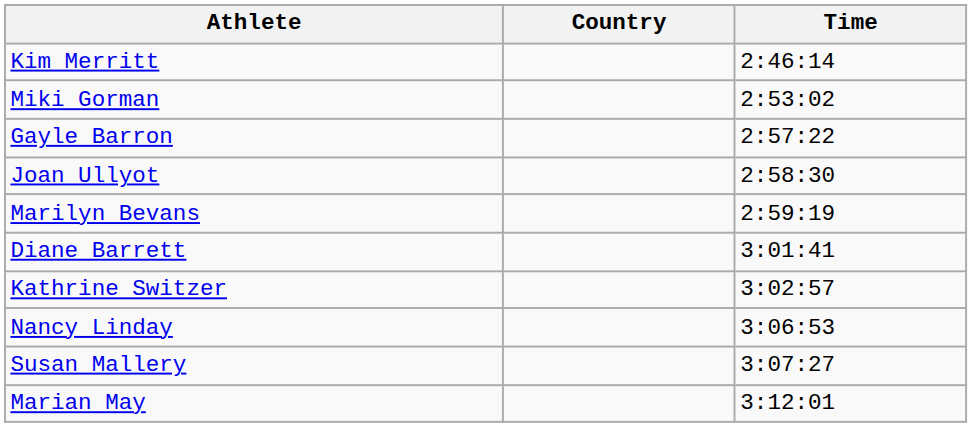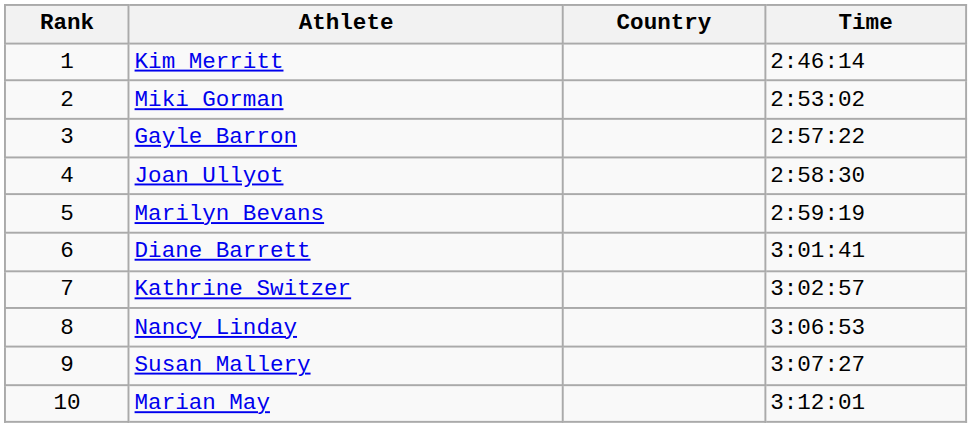+ column: Rank | 1 | 2 | 3 | 4 | 5 | 6 | 7 | 8 | 9 | 10
